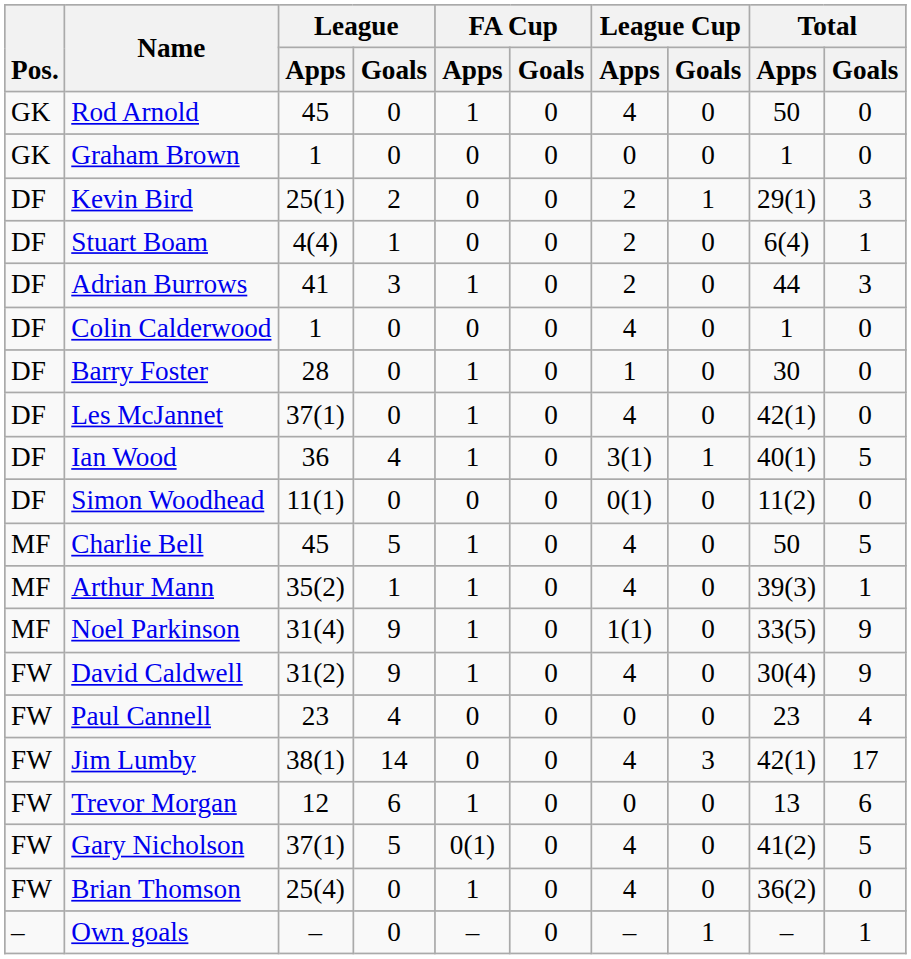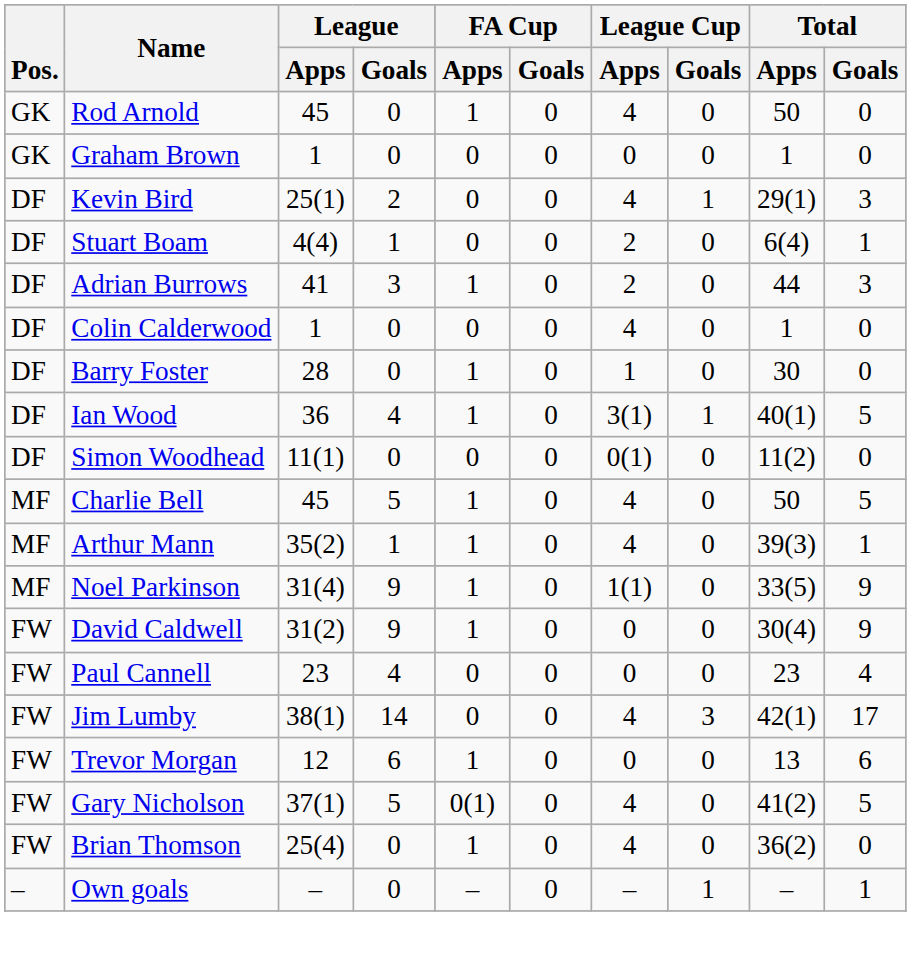Kevin Bird | League Cup / Apps: 2 -> 4
- row: DF | Les McJannet | 37(1) | 0 | 1 | 0 | 4 | 0 | 42(1) | 0
David Caldwell | League Cup / Apps: 4 -> 0
